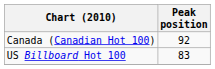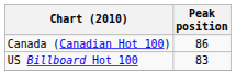Canada (Canadian Hot 100) | Peak position: 92 -> 86
